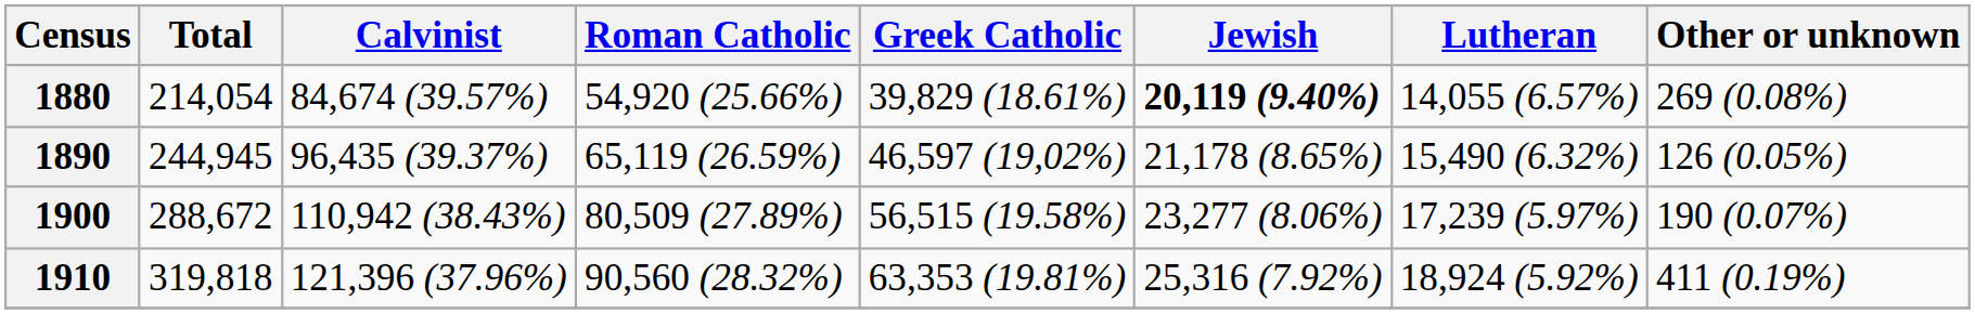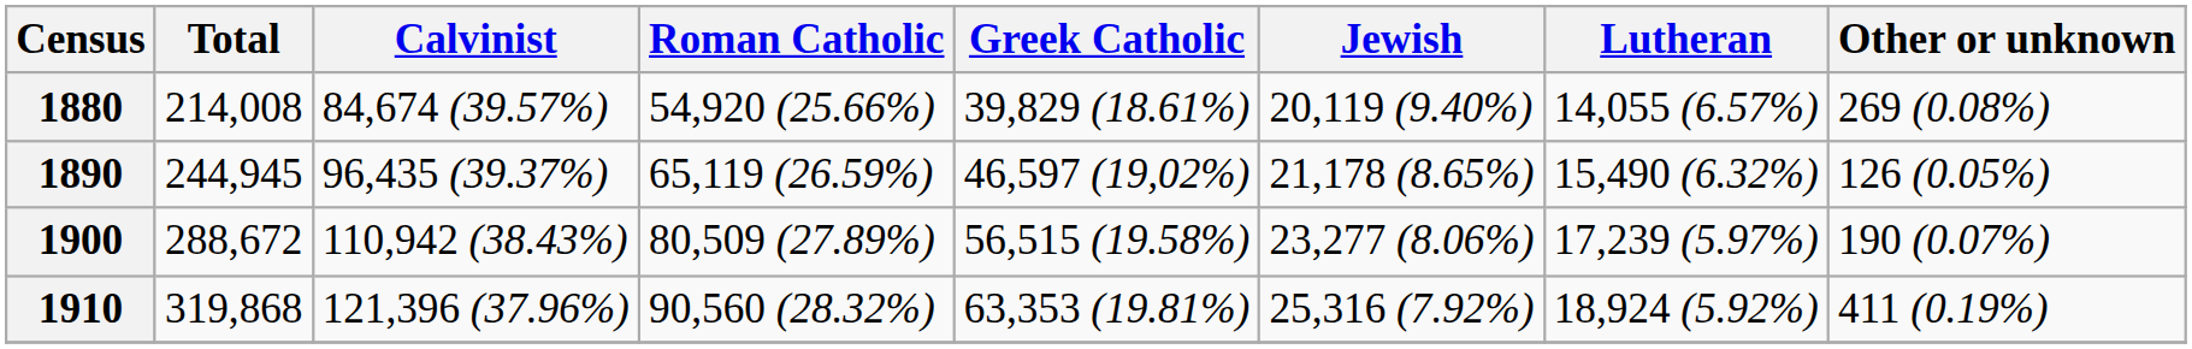1880 | Total: 214,054 -> 214,008
1880 | Jewish: bold -> normal
1910 | Total: 319,818 -> 319,868
